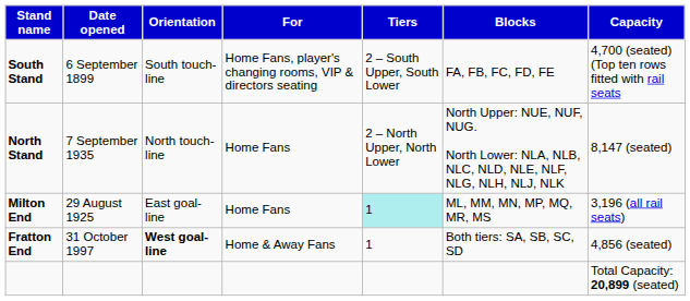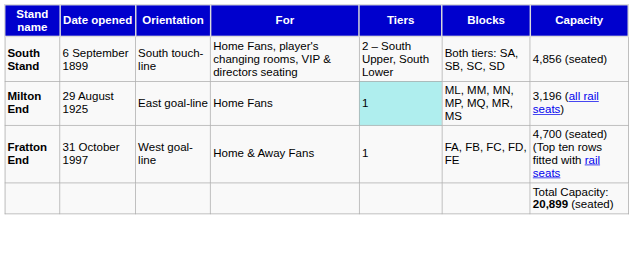South Stand | Blocks: FA, FB, FC, FD, FE -> Both tiers: SA, SB, SC, SD
South Stand | Capacity: 4,700 (seated) (Top ten rows fitted with rail seats -> 4,856 (seated)
- row: North Stand | 7 September 1935 | North touch-line | Home Fans | 2 – North Upper, North Lower | North Upper: NUE, NUF, NUG. North Lower: NLA, NLB, NLC, NLD, NLE, NLF, NLG, NLH, NLJ, NLK | 8,147 (seated)
Fratton End | Orientation: bold -> normal
Fratton End | Blocks: Both tiers: SA, SB, SC, SD -> FA, FB, FC, FD, FE
Fratton End | Capacity: 4,856 (seated) -> 4,700 (seated) (Top ten rows fitted with rail seats
